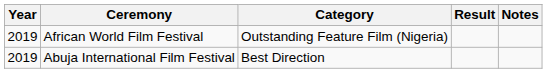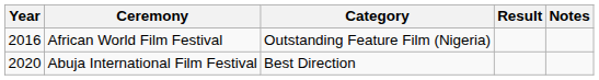African World Film Festival | Year: 2019 -> 2016
Abuja International Film Festival | Year: 2019 -> 2020
